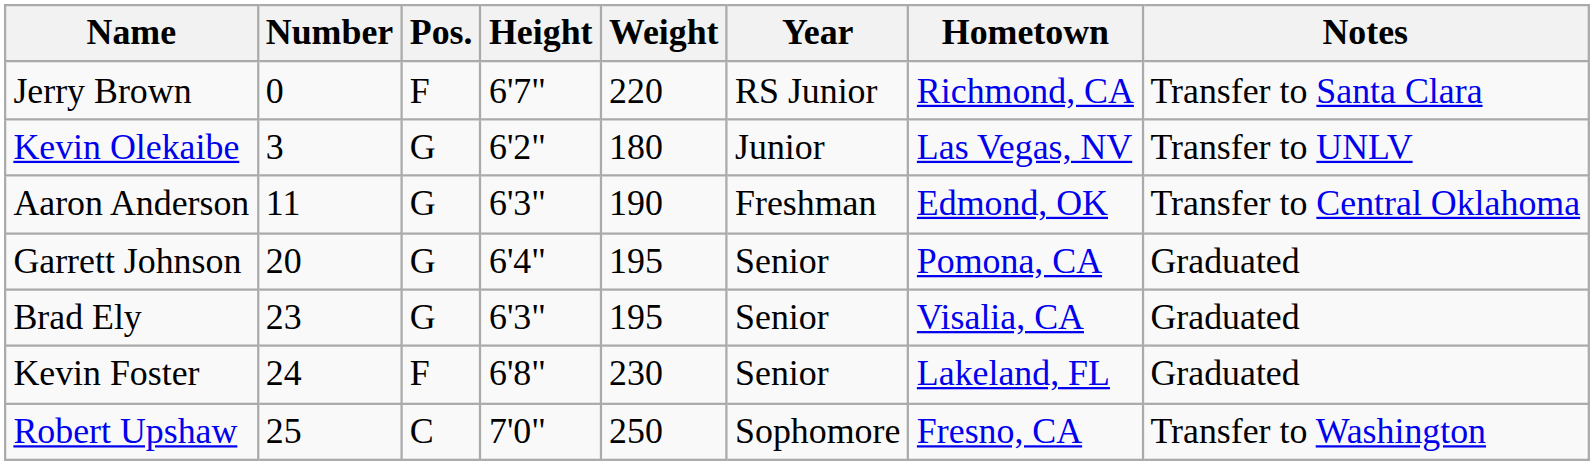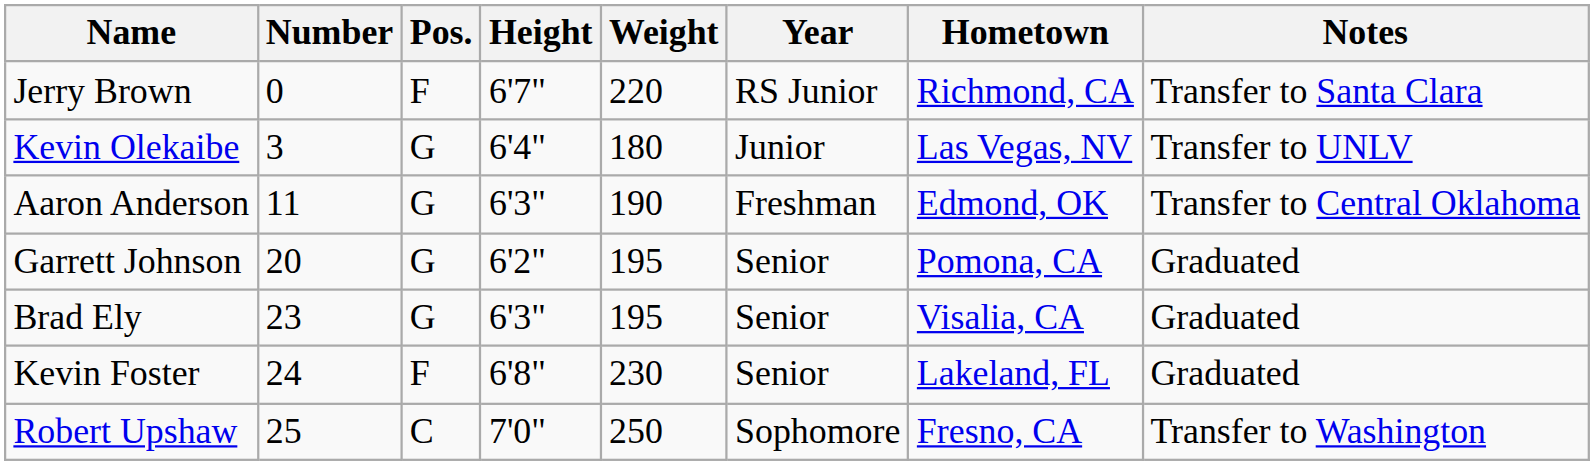Kevin Olekaibe | Height: 6'2" -> 6'4"
Garrett Johnson | Height: 6'4" -> 6'2"
